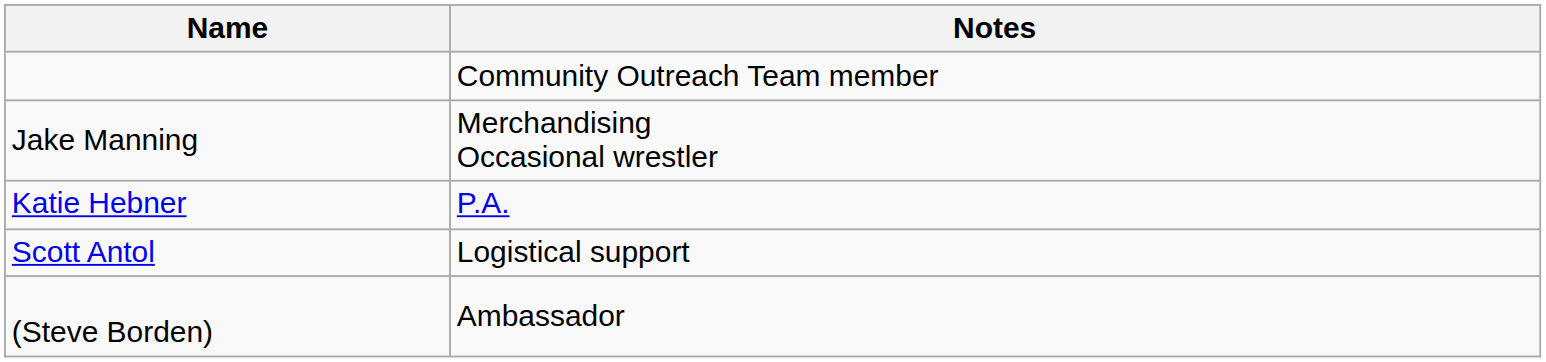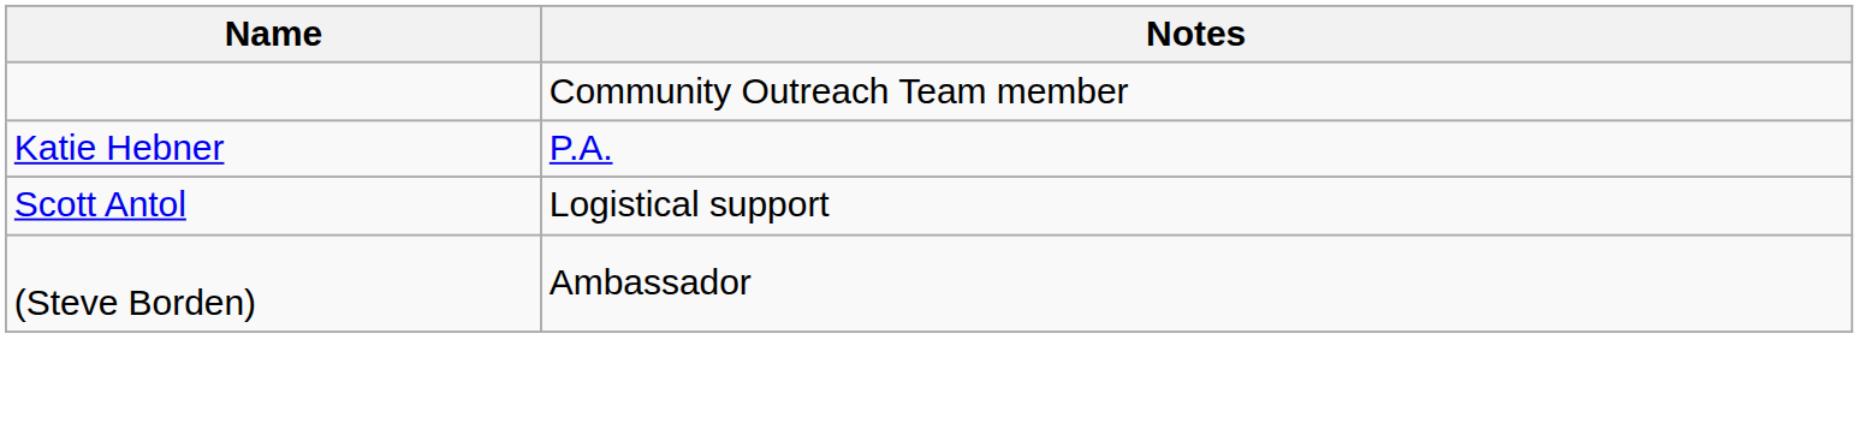- row: Jake Manning | Merchandising Occasional wrestler
